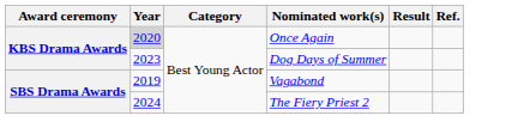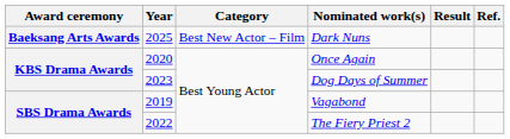+ row: Baeksang Arts Awards | 2025 | Best New Actor – Film | Dark Nuns
Once Again | Year: lightgrey background -> no background
The Fiery Priest 2 | Year: 2024 -> 2022
